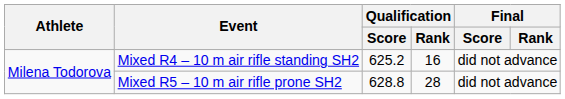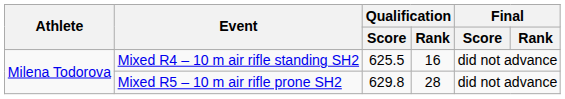Mixed R4 – 10 m air rifle standing SH2 | Qualification / Score: 625.2 -> 625.5
Mixed R5 – 10 m air rifle prone SH2 | Qualification / Score: 628.8 -> 629.8
